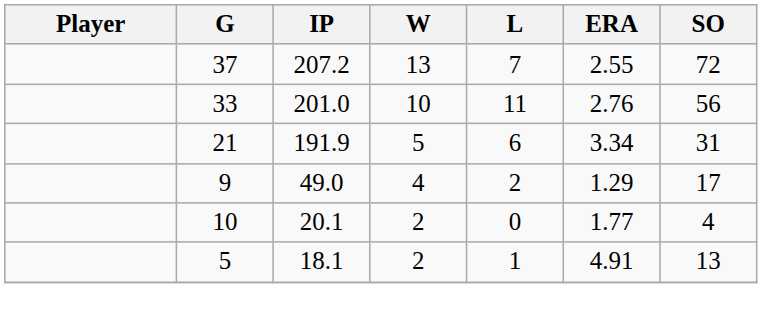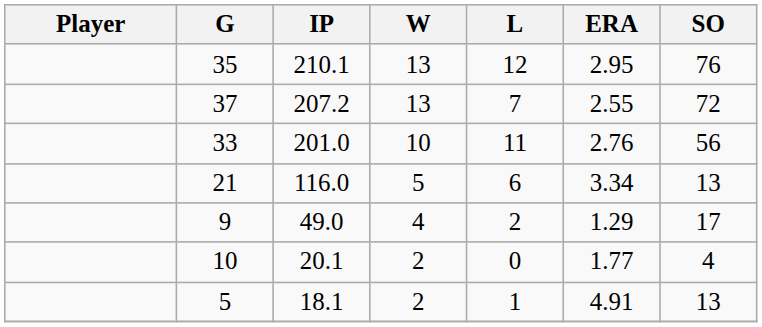+ row: 35 | 210.1 | 13 | 12 | 2.95 | 76
21 | IP: 191.9 -> 116.0
21 | SO: 31 -> 13
